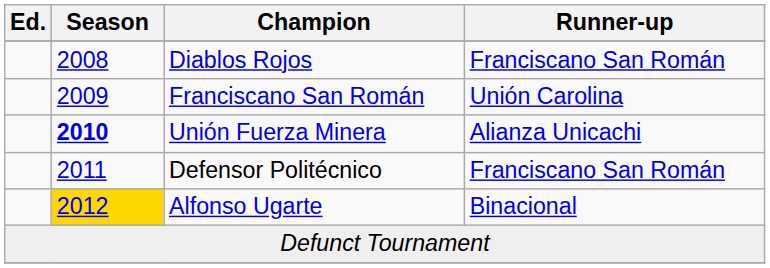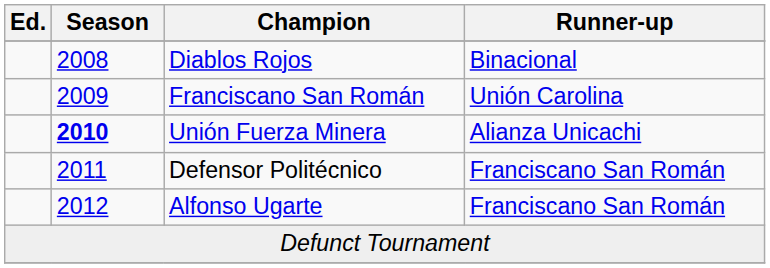Diablos Rojos | Runner-up: Franciscano San Román -> Binacional
Alfonso Ugarte | Season: gold background -> no background
Alfonso Ugarte | Runner-up: Binacional -> Franciscano San Román
